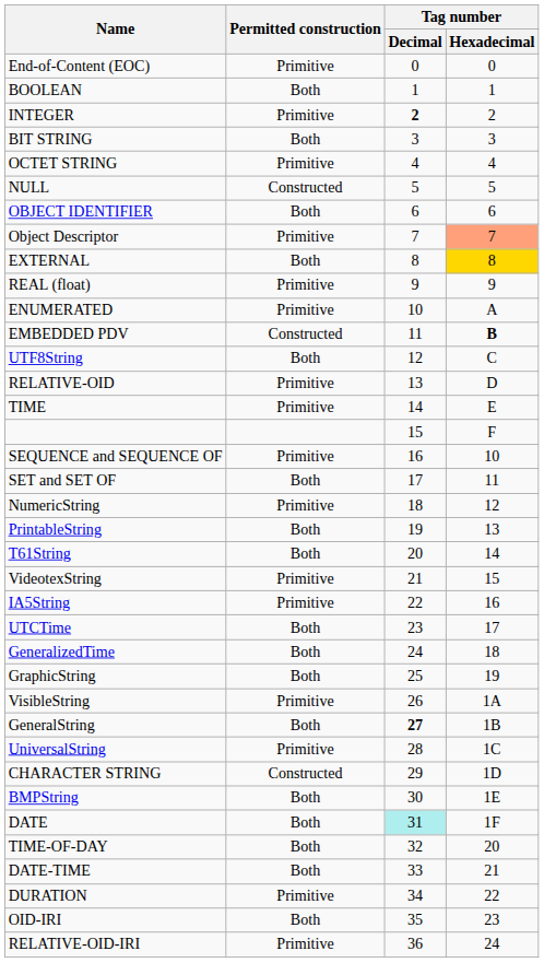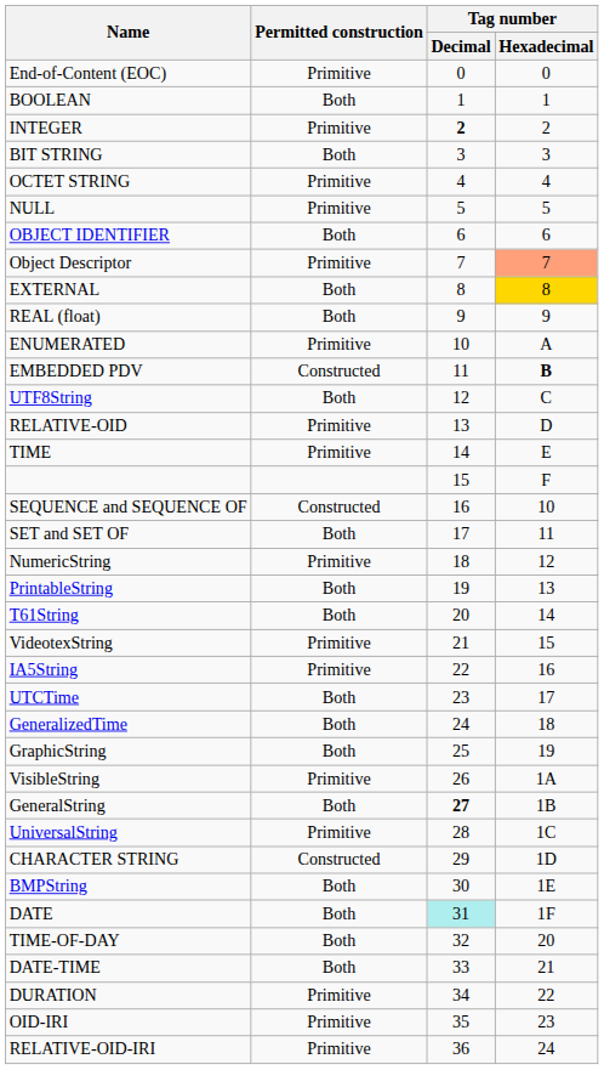NULL | Permitted construction: Constructed -> Primitive
REAL (float) | Permitted construction: Primitive -> Both
SEQUENCE and SEQUENCE OF | Permitted construction: Primitive -> Constructed
OID-IRI | Permitted construction: Both -> Primitive
